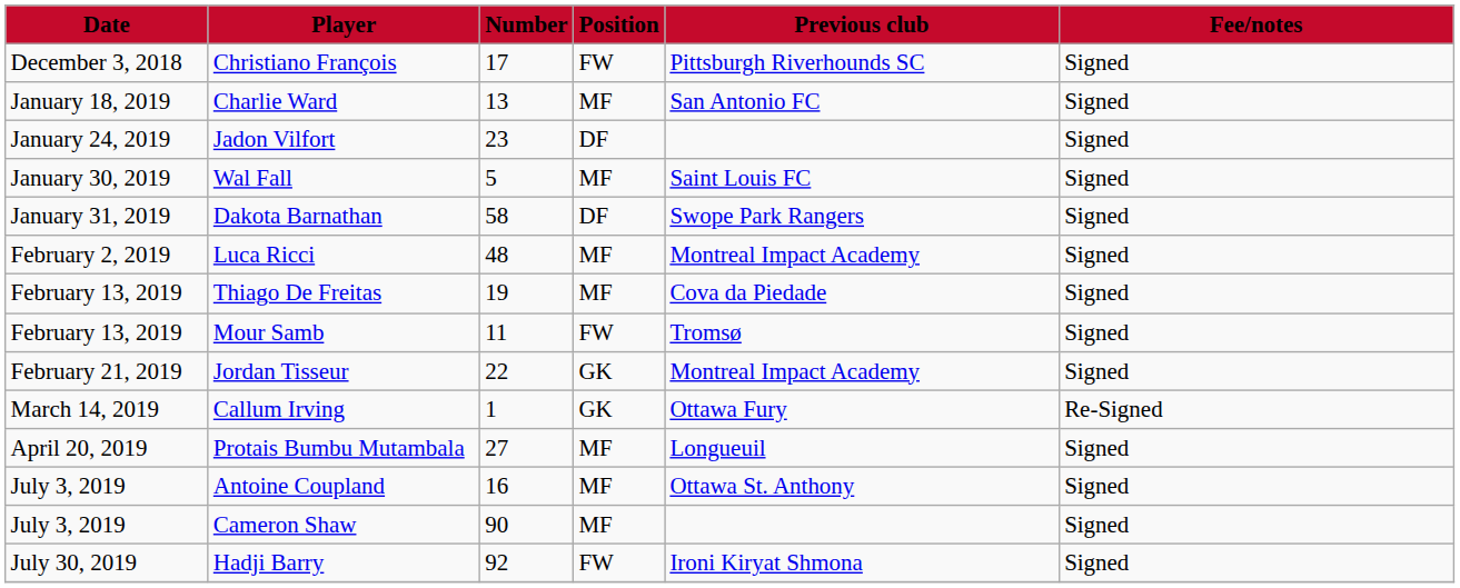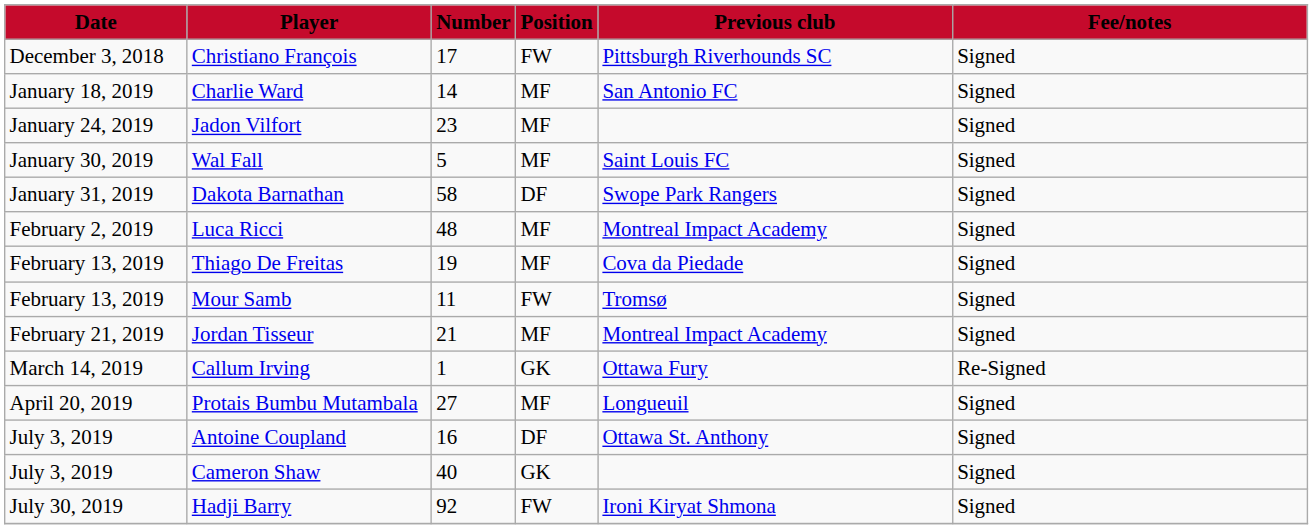Charlie Ward | Number: 13 -> 14
Jadon Vilfort | Position: DF -> MF
Jordan Tisseur | Number: 22 -> 21
Jordan Tisseur | Position: GK -> MF
Antoine Coupland | Position: MF -> DF
Cameron Shaw | Number: 90 -> 40
Cameron Shaw | Position: MF -> GK
